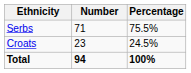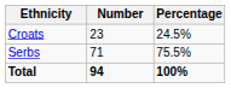rows swapped: Serbs <-> Croats
